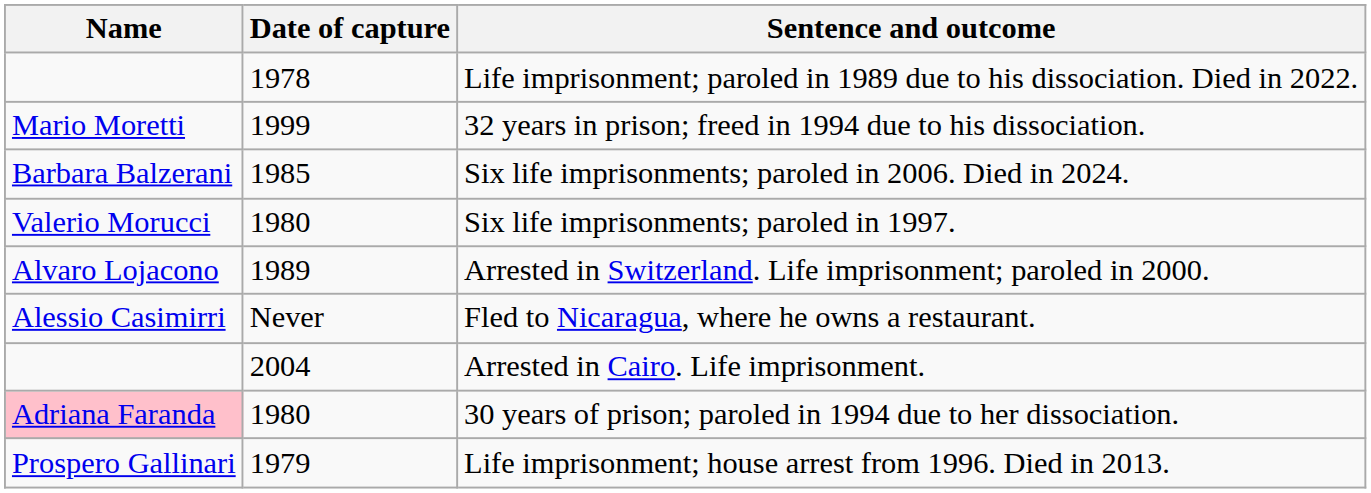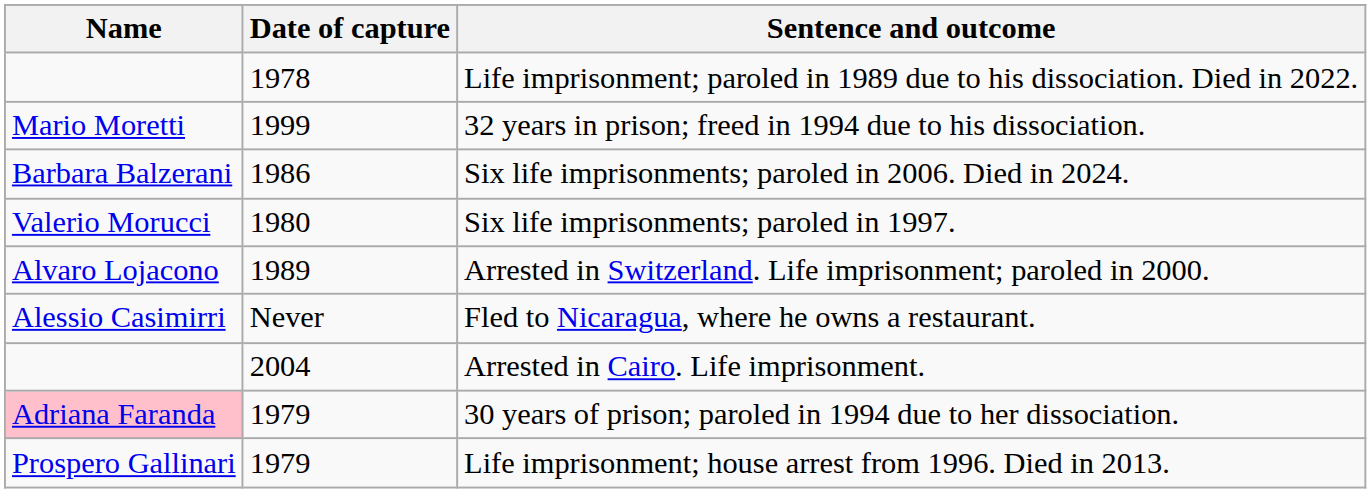Six life imprisonments; paroled in 2006. Died in 2024. | Date of capture: 1985 -> 1986
30 years of prison; paroled in 1994 due to her dissociation. | Date of capture: 1980 -> 1979
